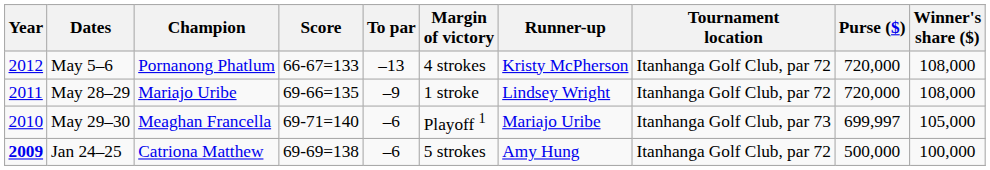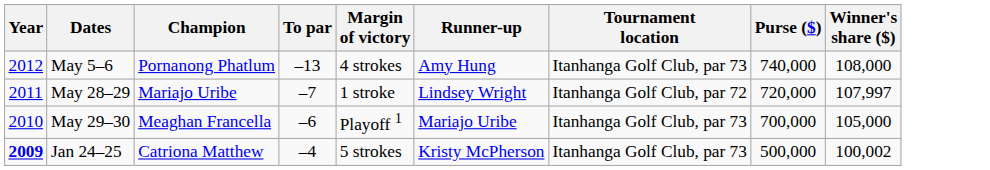- column: Score | 66-67=133 | 69-66=135 | 69-71=140 | 69-69=138
May 5–6 | Runner-up: Kristy McPherson -> Amy Hung
May 5–6 | Tournament location: Itanhanga Golf Club, par 72 -> Itanhanga Golf Club, par 73
May 5–6 | Purse ($): 720,000 -> 740,000
May 28–29 | To par: –9 -> –7
May 28–29 | Winner's share ($): 108,000 -> 107,997
May 29–30 | Purse ($): 699,997 -> 700,000
Jan 24–25 | To par: –6 -> –4
Jan 24–25 | Runner-up: Amy Hung -> Kristy McPherson
Jan 24–25 | Tournament location: Itanhanga Golf Club, par 72 -> Itanhanga Golf Club, par 73
Jan 24–25 | Winner's share ($): 100,000 -> 100,002
